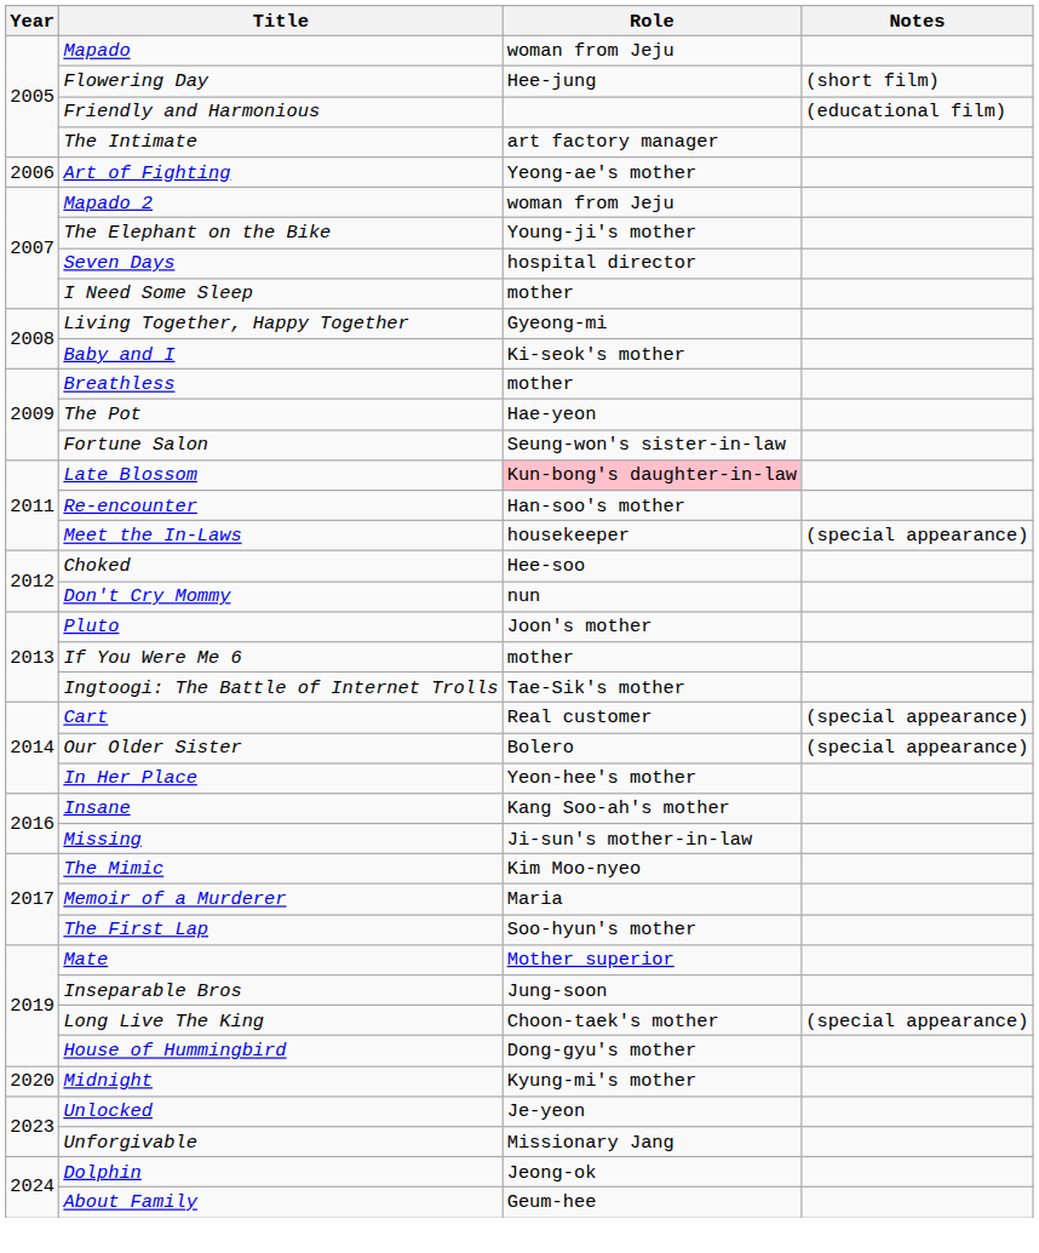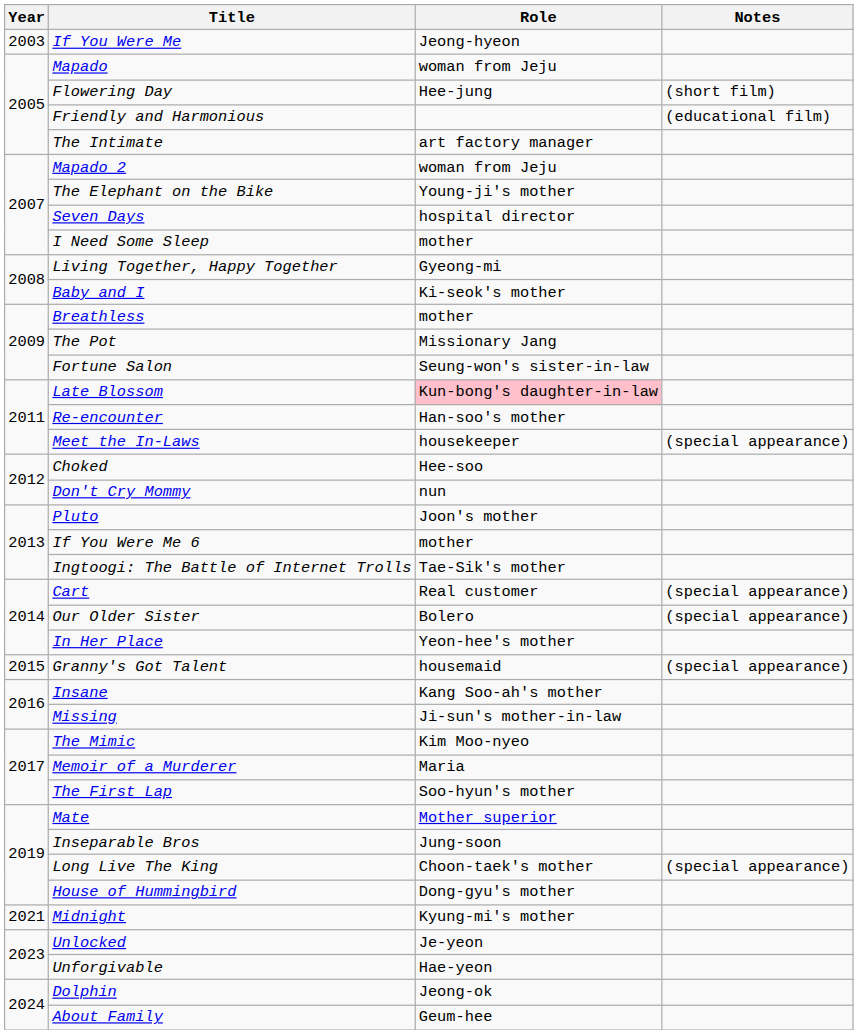+ row: 2003 | If You Were Me | Jeong-hyeon
- row: 2006 | Art of Fighting | Yeong-ae's mother
The Pot | Role: Hae-yeon -> Missionary Jang
+ row: 2015 | Granny's Got Talent | housemaid | (special appearance)
Midnight | Year: 2020 -> 2021
Unforgivable | Role: Missionary Jang -> Hae-yeon
